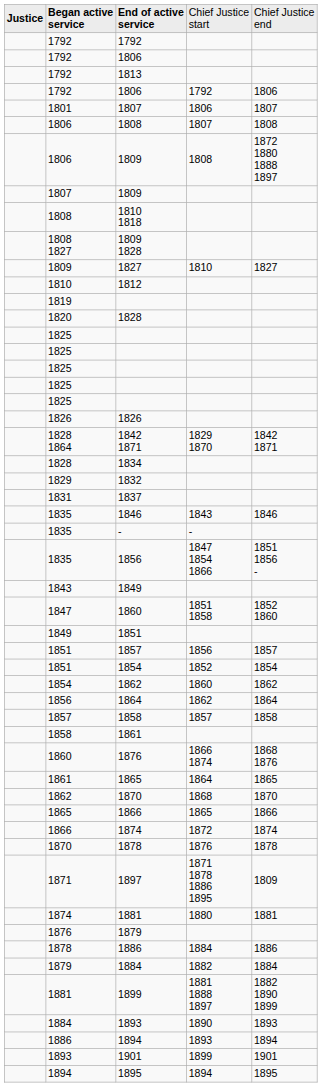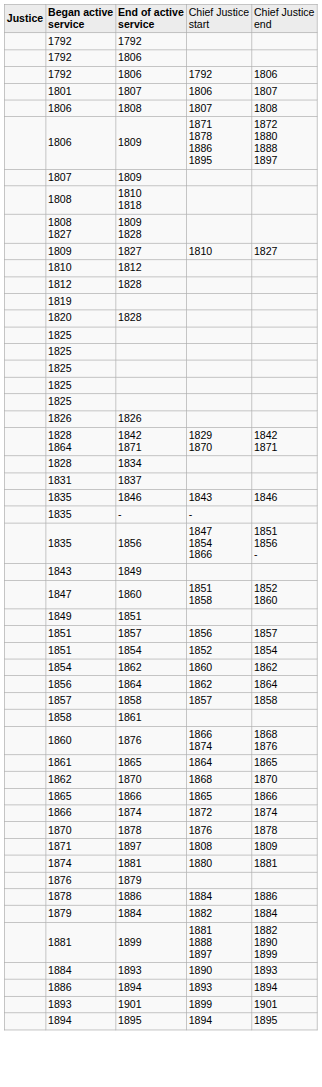- row: 1792 | 1813
1806 / 1809 | column 4: 1808 -> 1871 1878 1886 1895
+ row: 1812 | 1828
- row: 1829 | 1832
1897 | column 4: 1871 1878 1886 1895 -> 1808
